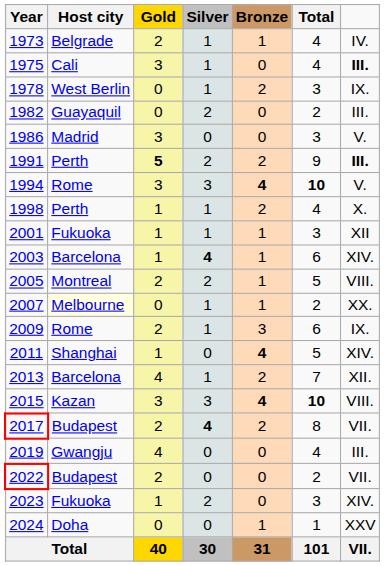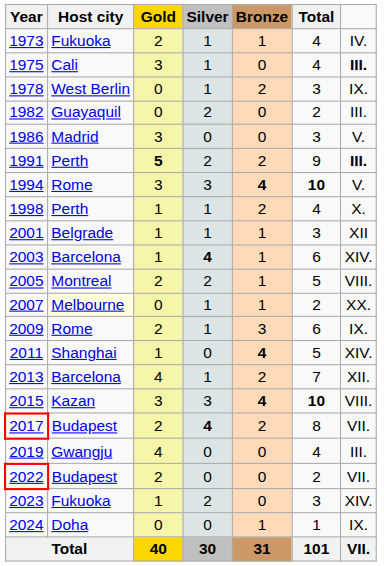1973 | Host city: Belgrade -> Fukuoka
2001 | Host city: Fukuoka -> Belgrade
2024 | column 7: XXV -> IX.
